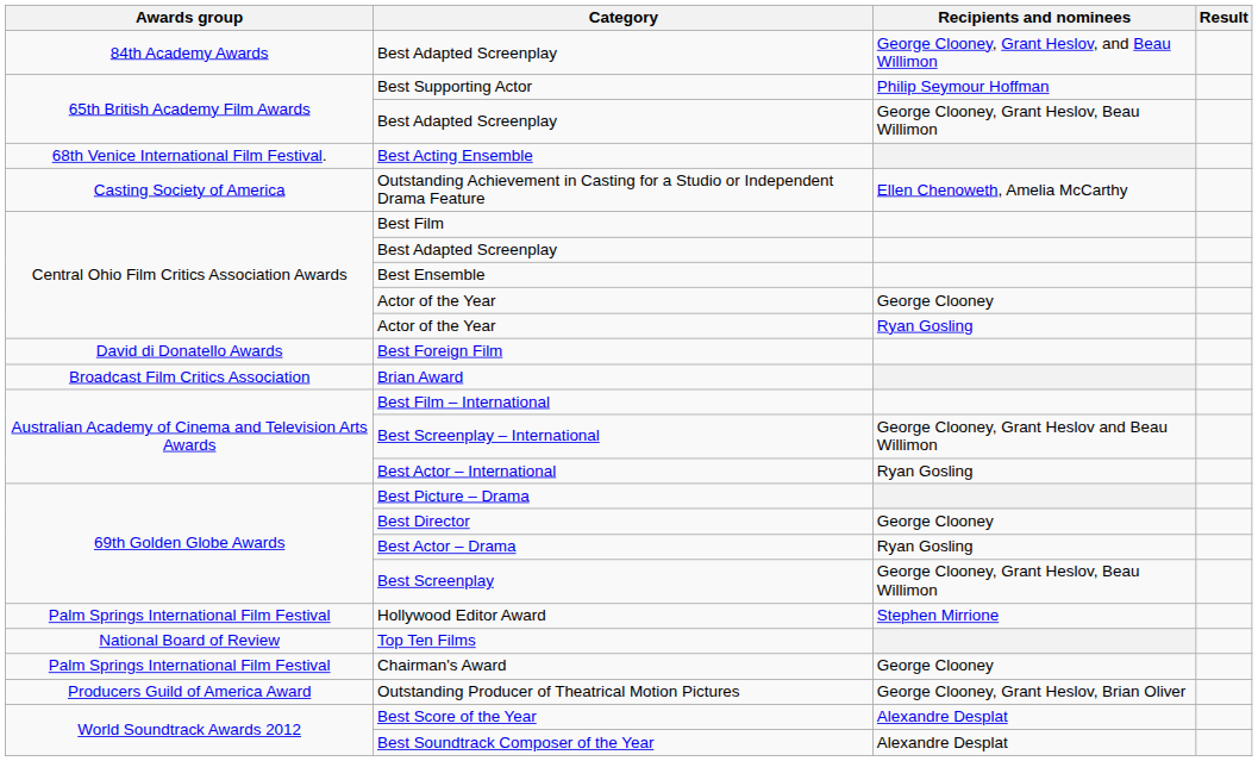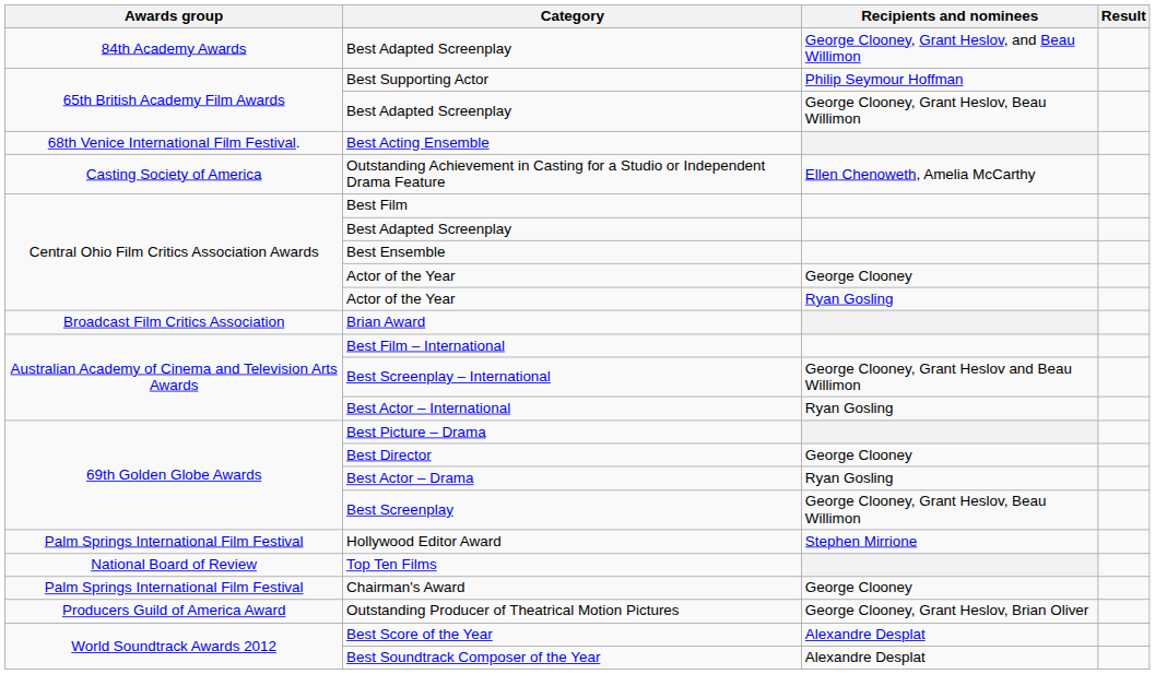- row: David di Donatello Awards | Best Foreign Film
